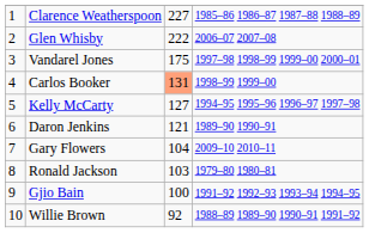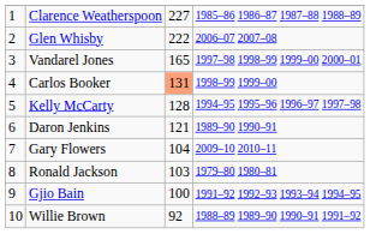Vandarel Jones | column 3: 175 -> 165
Kelly McCarty | column 3: 127 -> 128
